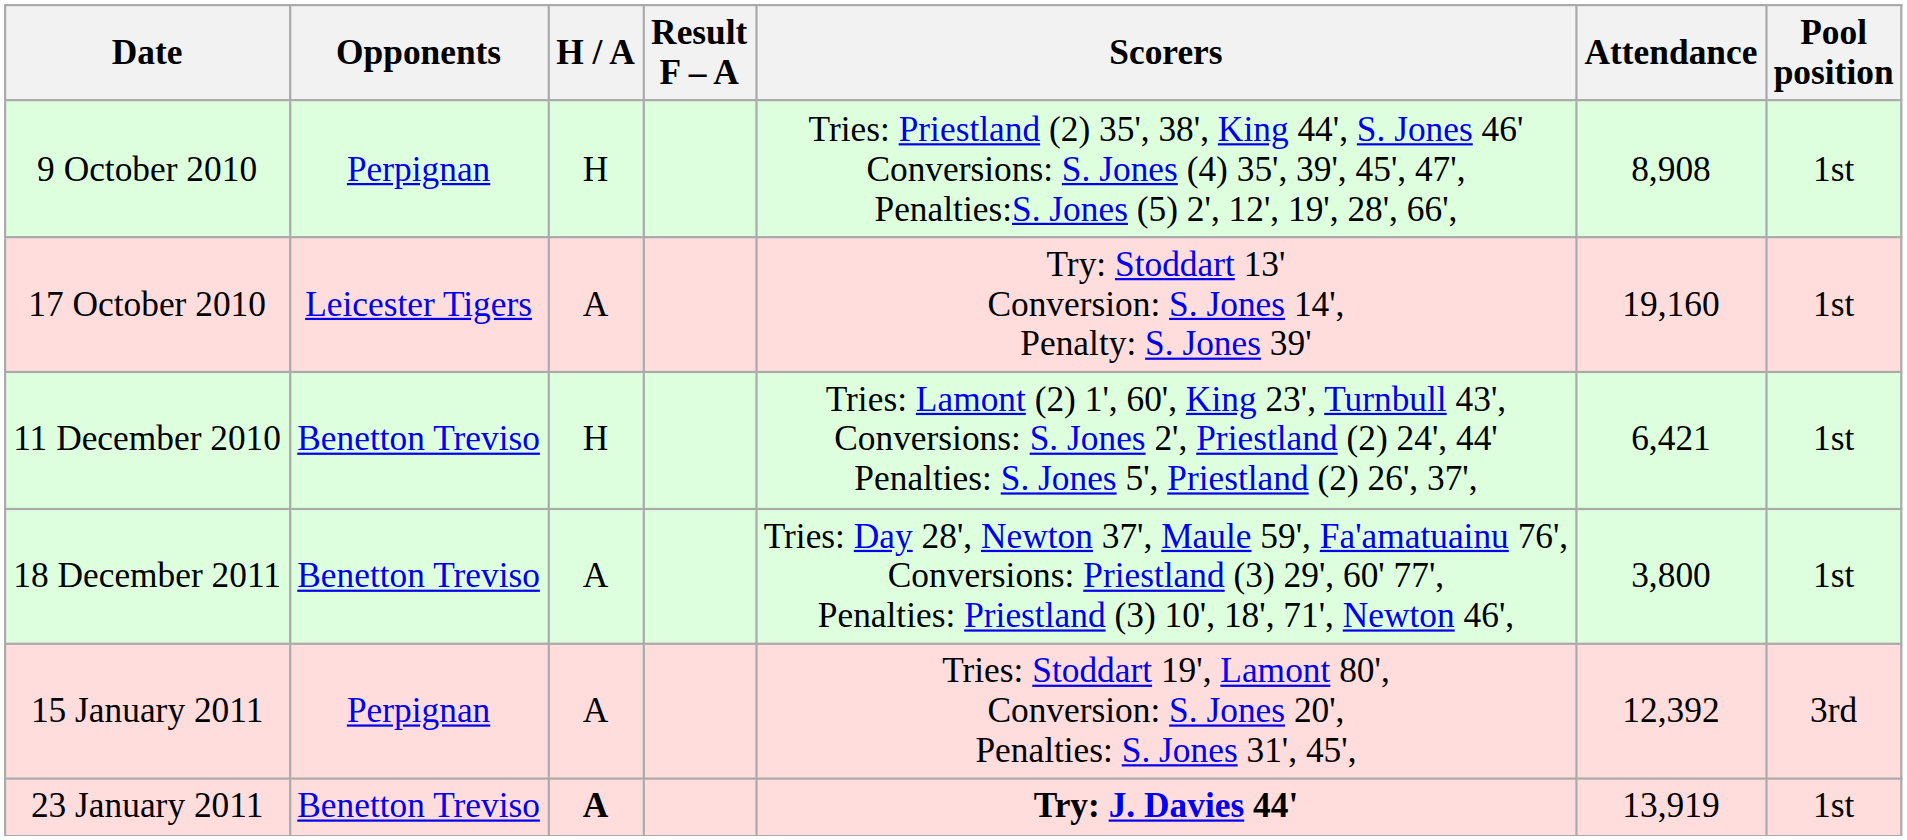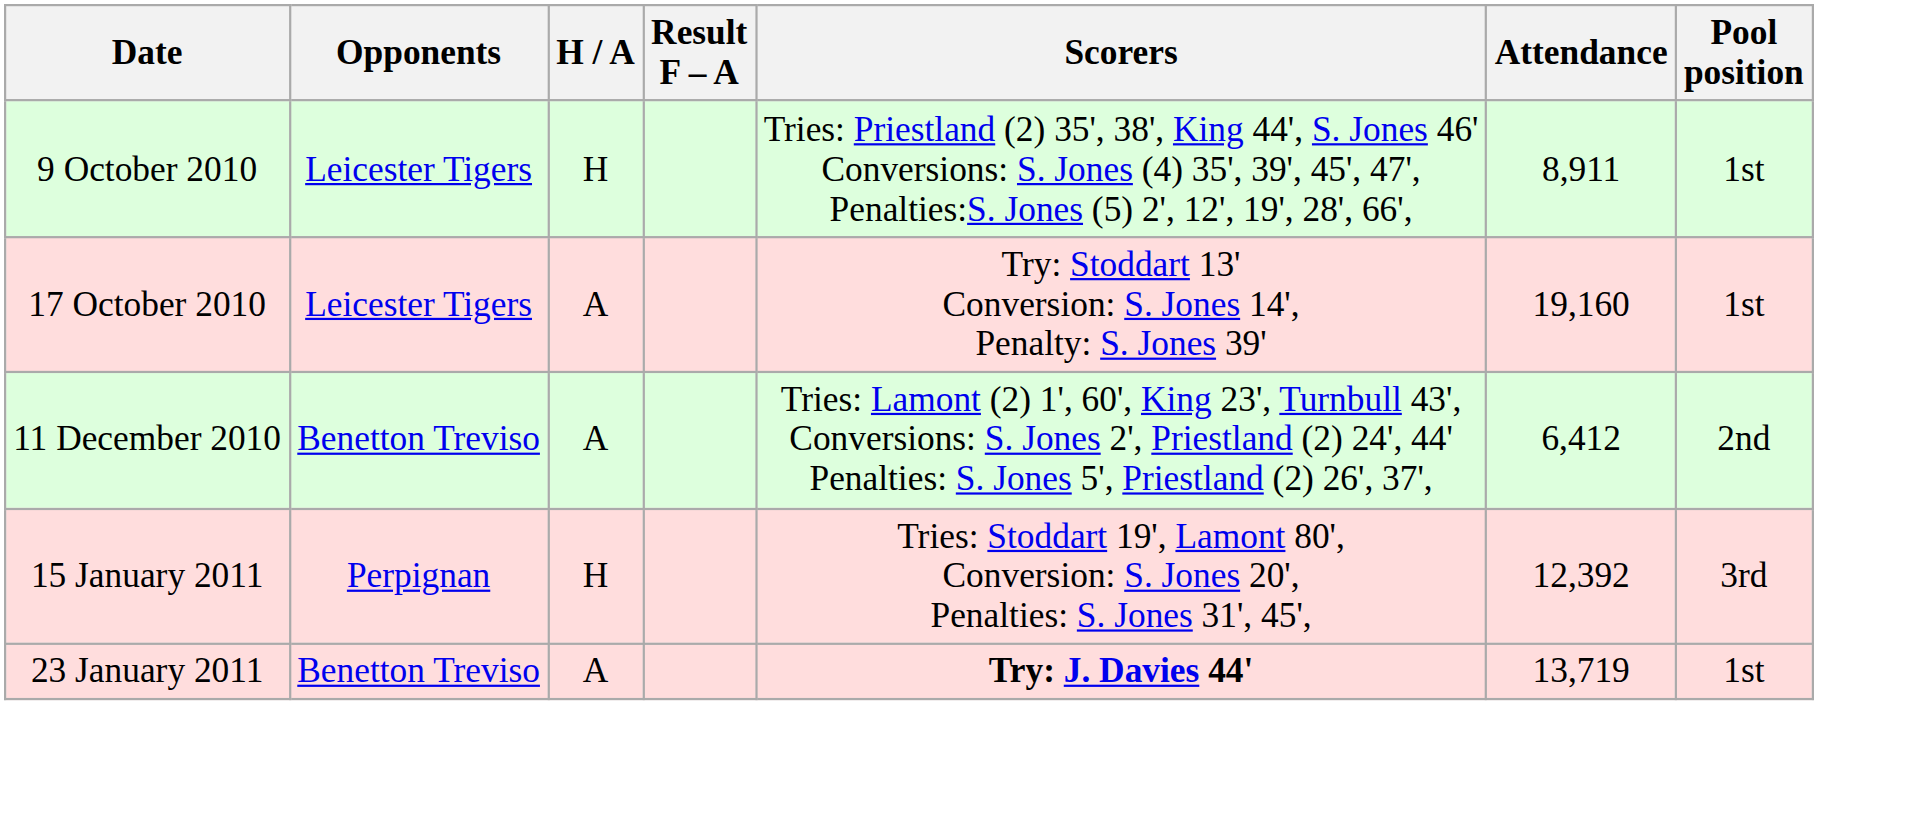9 October 2010 | Opponents: Perpignan -> Leicester Tigers
9 October 2010 | Attendance: 8,908 -> 8,911
11 December 2010 | H / A: H -> A
11 December 2010 | Attendance: 6,421 -> 6,412
11 December 2010 | Pool position: 1st -> 2nd
- row: 18 December 2011 | Benetton Treviso | A | Tries: Day 28', Newton 37', Maule 59', Fa'amatuainu 76', Conversions: Priestland (3) 29', 60' 77', Penalties: Priestland (3) 10', 18', 71', Newton 46', | 3,800 | 1st
15 January 2011 | H / A: A -> H
23 January 2011 | H / A: bold -> normal
23 January 2011 | Attendance: 13,919 -> 13,719
